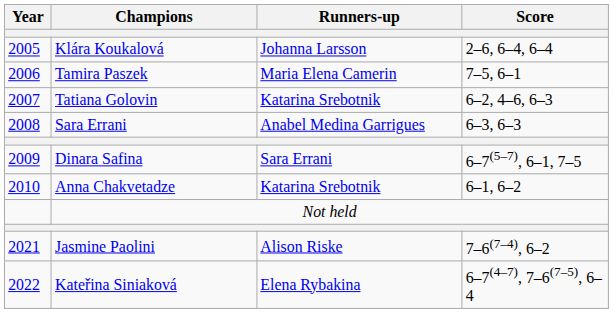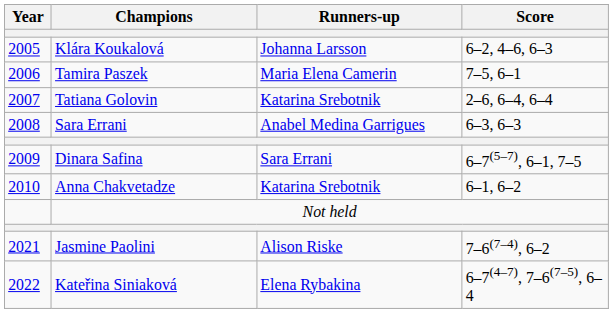Klára Koukalová | Score: 2–6, 6–4, 6–4 -> 6–2, 4–6, 6–3
Tatiana Golovin | Score: 6–2, 4–6, 6–3 -> 2–6, 6–4, 6–4
